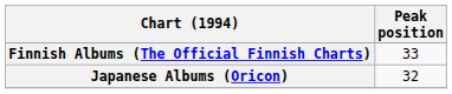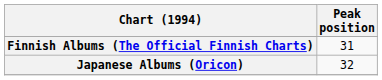Finnish Albums (The Official Finnish Charts) | Peak position: 33 -> 31
